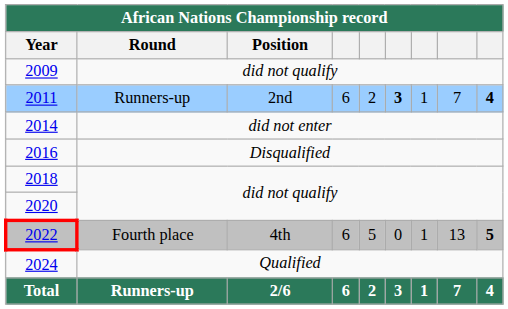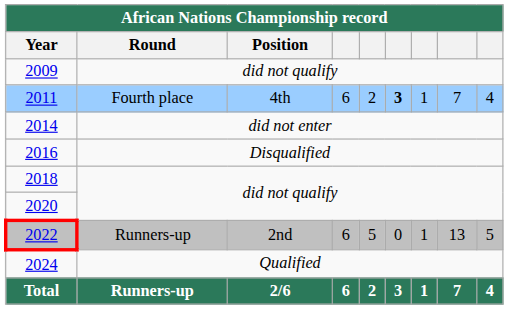2011 | Round: Runners-up -> Fourth place
2011 | Position: 2nd -> 4th
2011 | column 9: bold -> normal
2022 | Round: Fourth place -> Runners-up
2022 | Position: 4th -> 2nd
2022 | column 9: bold -> normal
